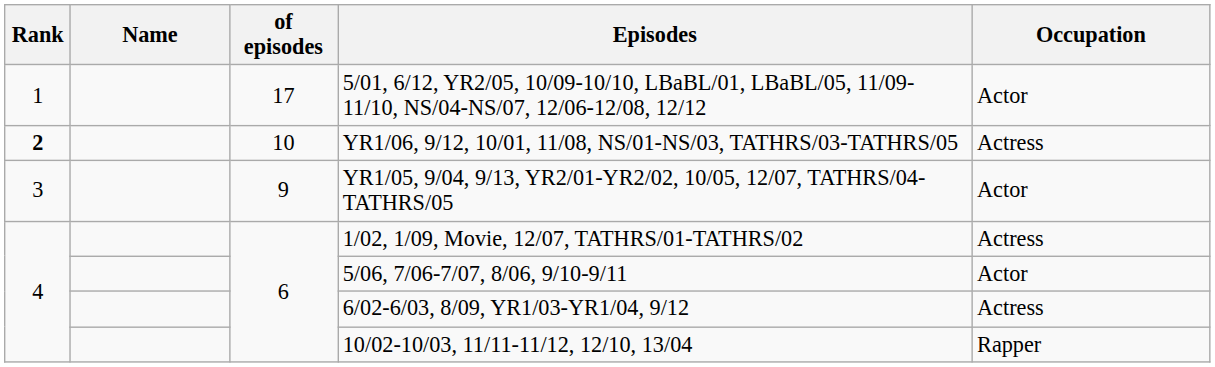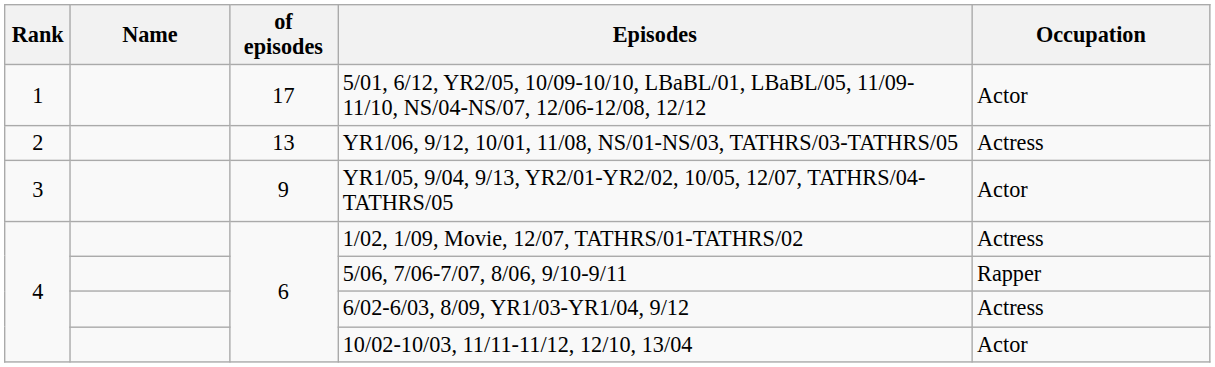YR1/06, 9/12, 10/01, 11/08, NS/01-NS/03, TATHRS/03-TATHRS/05 | Rank: bold -> normal
YR1/06, 9/12, 10/01, 11/08, NS/01-NS/03, TATHRS/03-TATHRS/05 | of episodes: 10 -> 13
5/06, 7/06-7/07, 8/06, 9/10-9/11 | Occupation: Actor -> Rapper
10/02-10/03, 11/11-11/12, 12/10, 13/04 | Occupation: Rapper -> Actor
